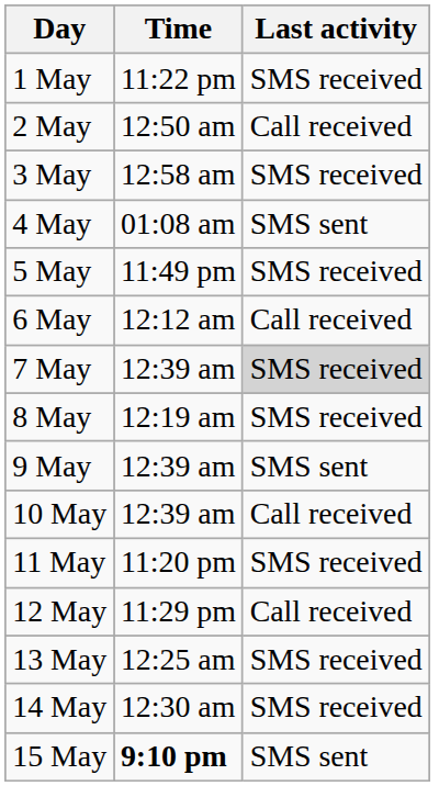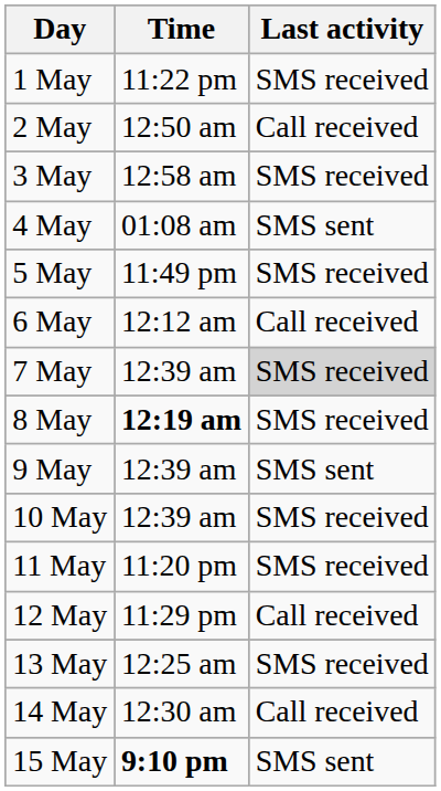8 May | Time: normal -> bold
10 May | Last activity: Call received -> SMS received
14 May | Last activity: SMS received -> Call received
